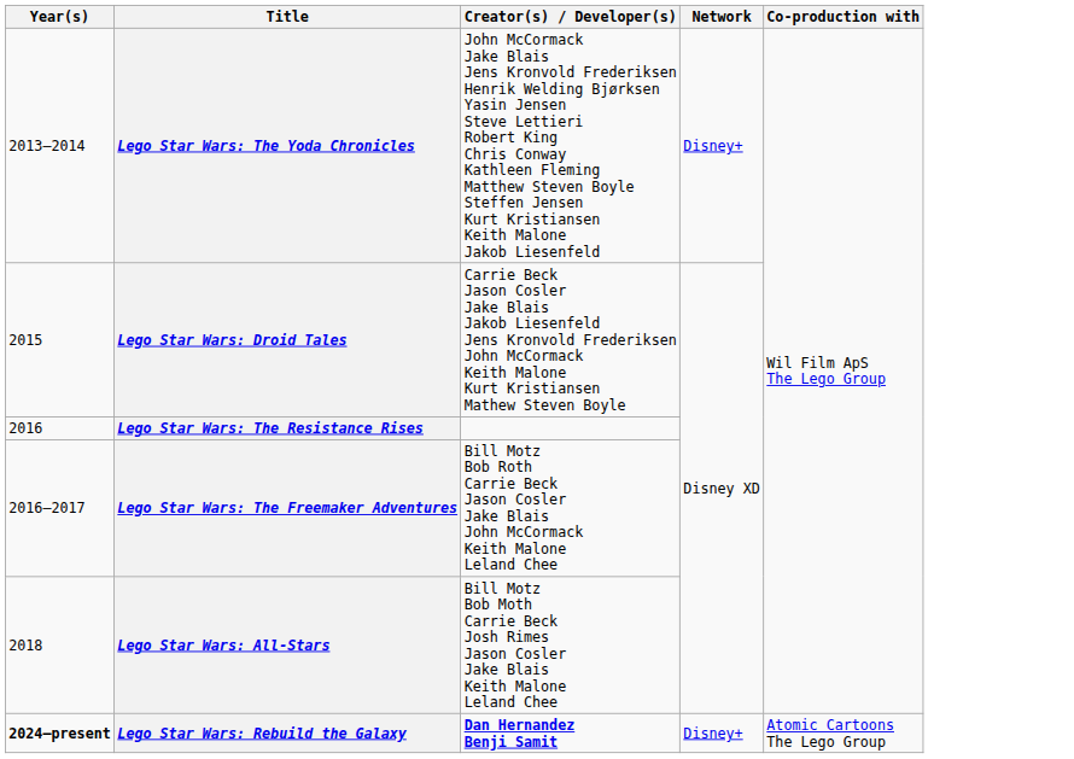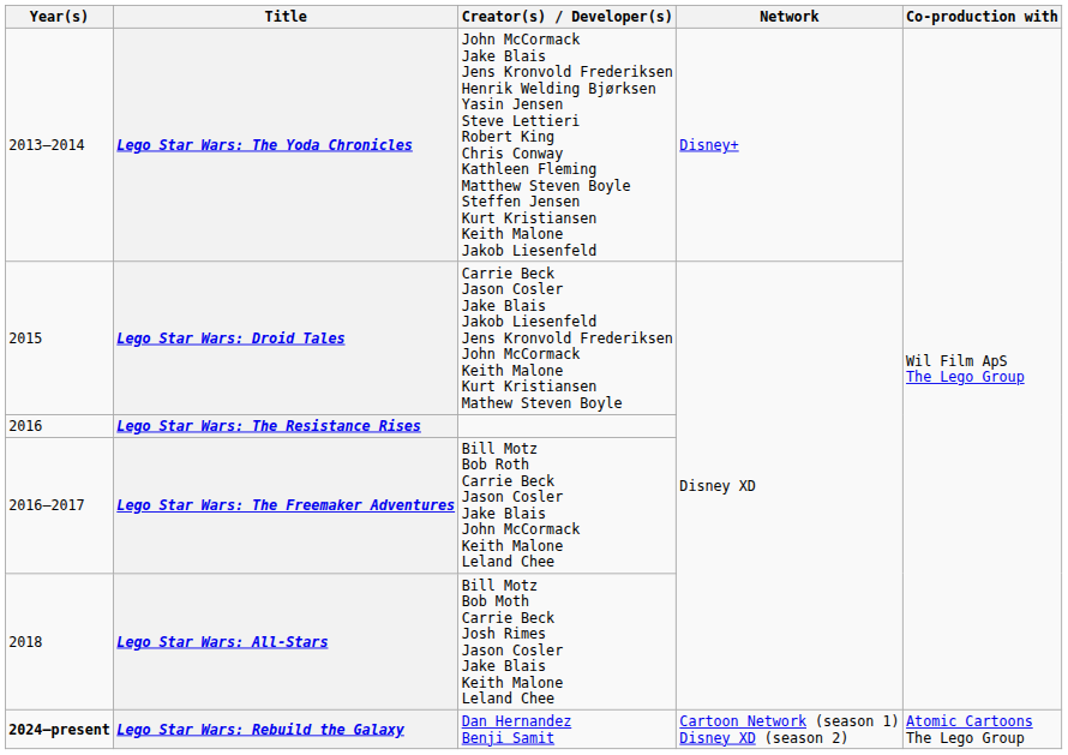Lego Star Wars: Rebuild the Galaxy | Creator(s) / Developer(s): bold -> normal
Lego Star Wars: Rebuild the Galaxy | Network: Disney+ -> Cartoon Network (season 1) Disney XD (season 2)
